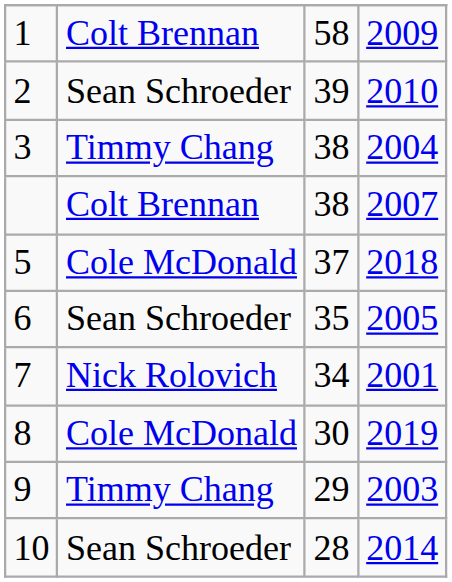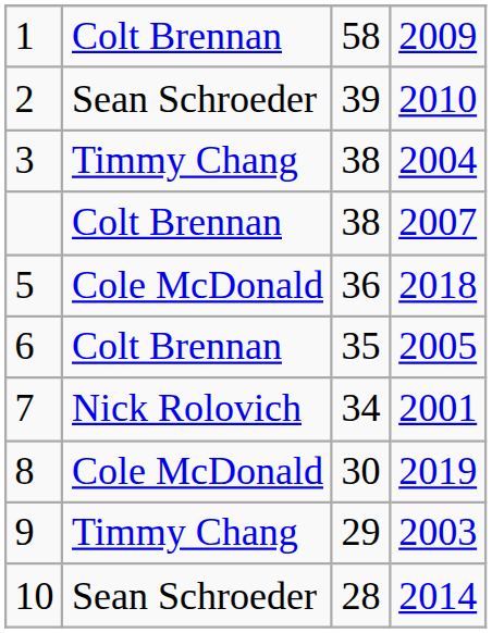5 | column 3: 37 -> 36
6 | column 2: Sean Schroeder -> Colt Brennan
